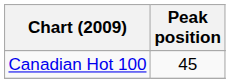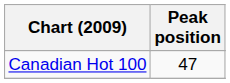Canadian Hot 100 | Peak position: 45 -> 47
